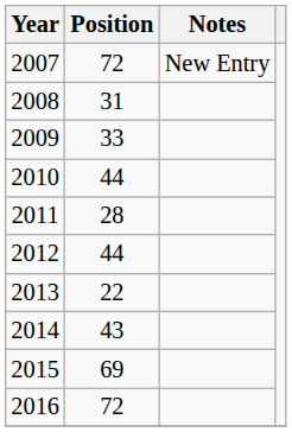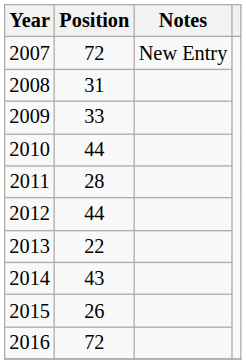2015 | Position: 69 -> 26
